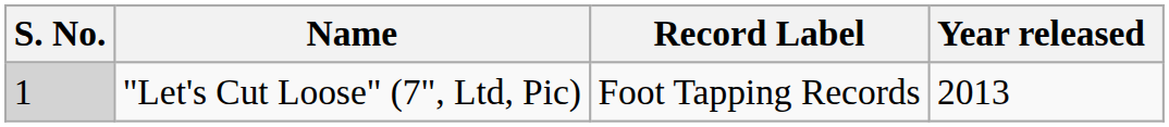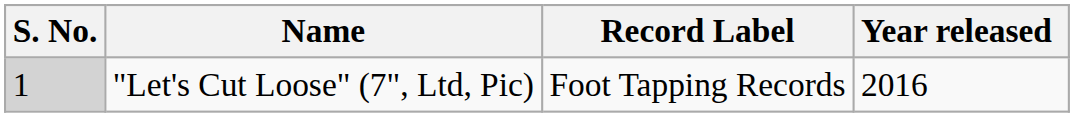"Let's Cut Loose" (7", Ltd, Pic) | Year released: 2013 -> 2016
